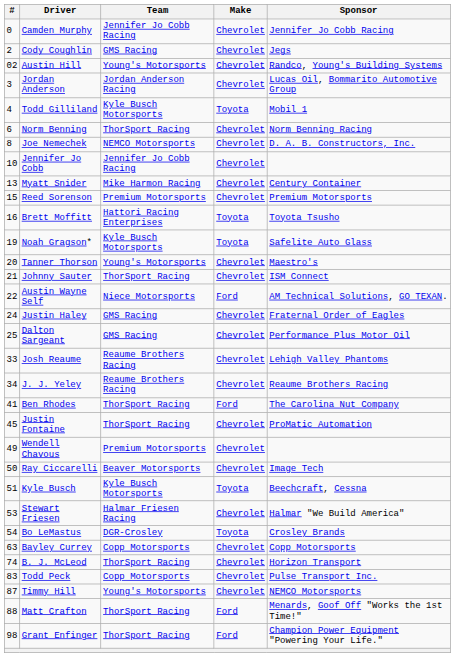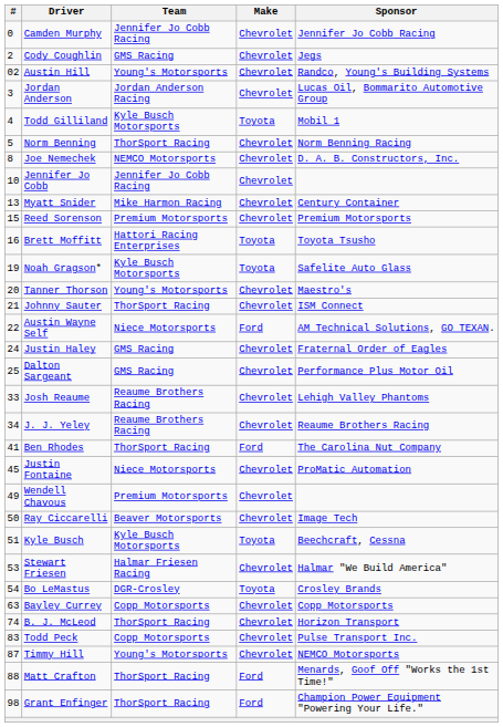Norm Benning | #: 6 -> 5
Justin Fontaine | Team: ThorSport Racing -> Niece Motorsports
